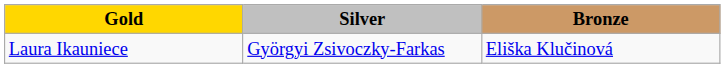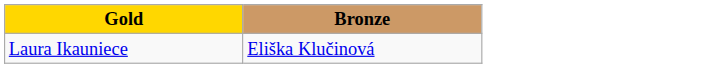- column: Silver | Györgyi Zsivoczky-Farkas
